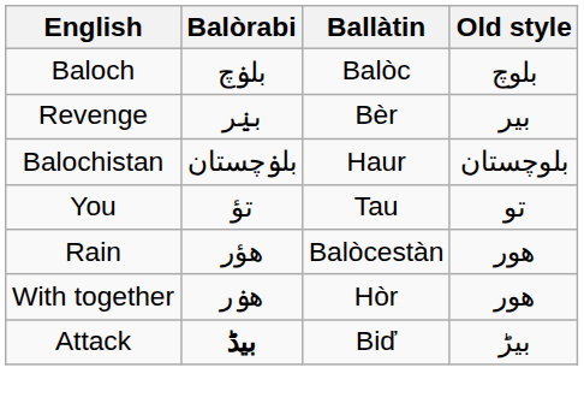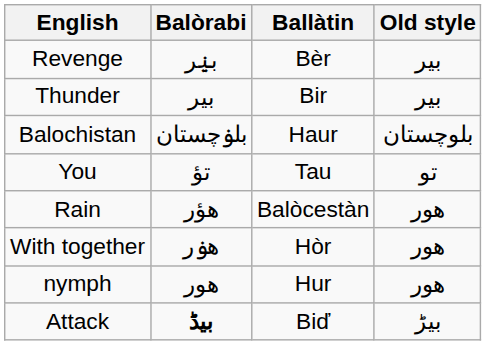- row: Baloch | بلۏچ | Balòc | بلوچ
+ row: Thunder | بیر | Bir | بیر
+ row: nymph | ھور | Hur | ھور
